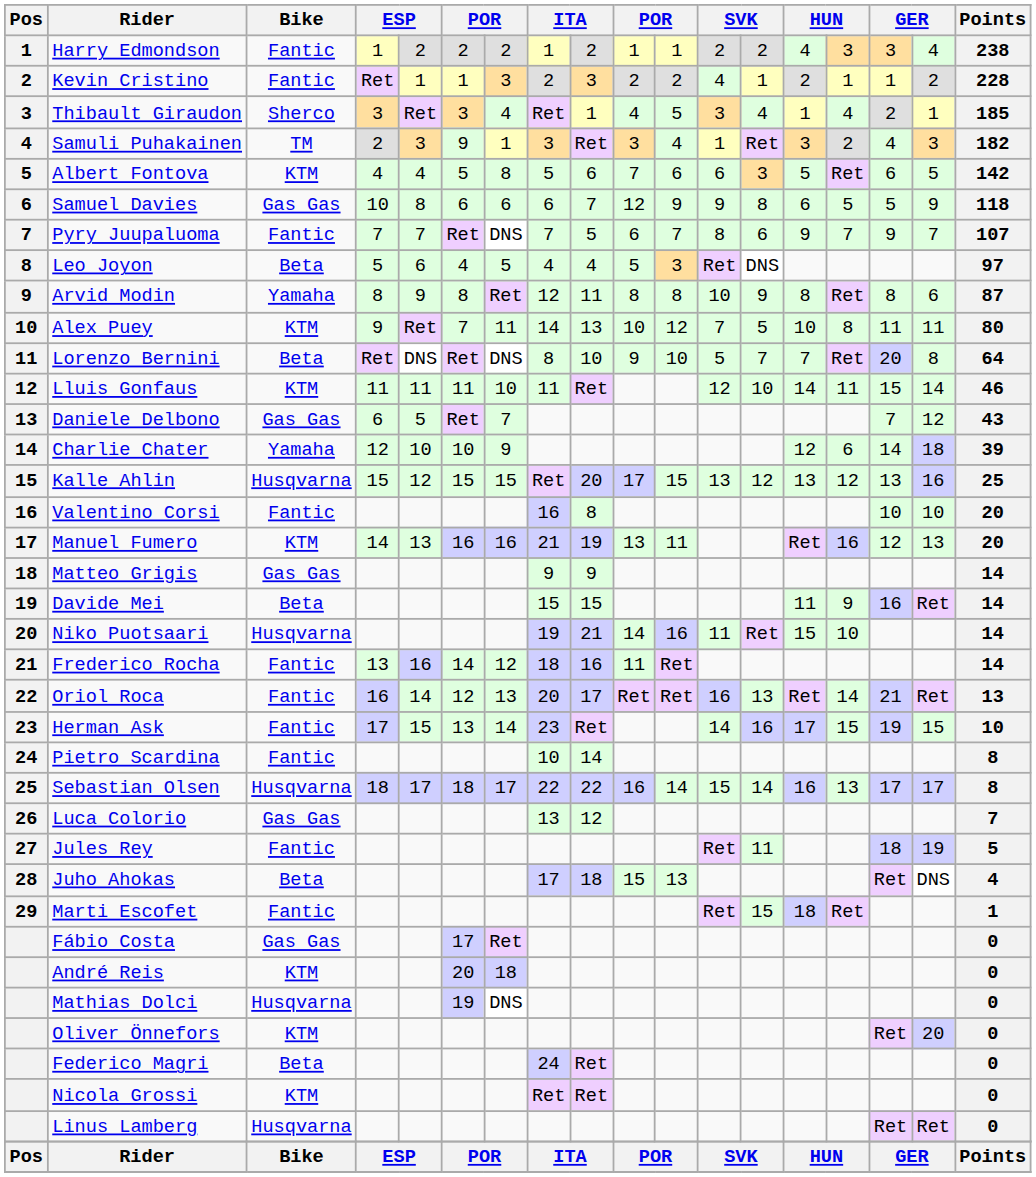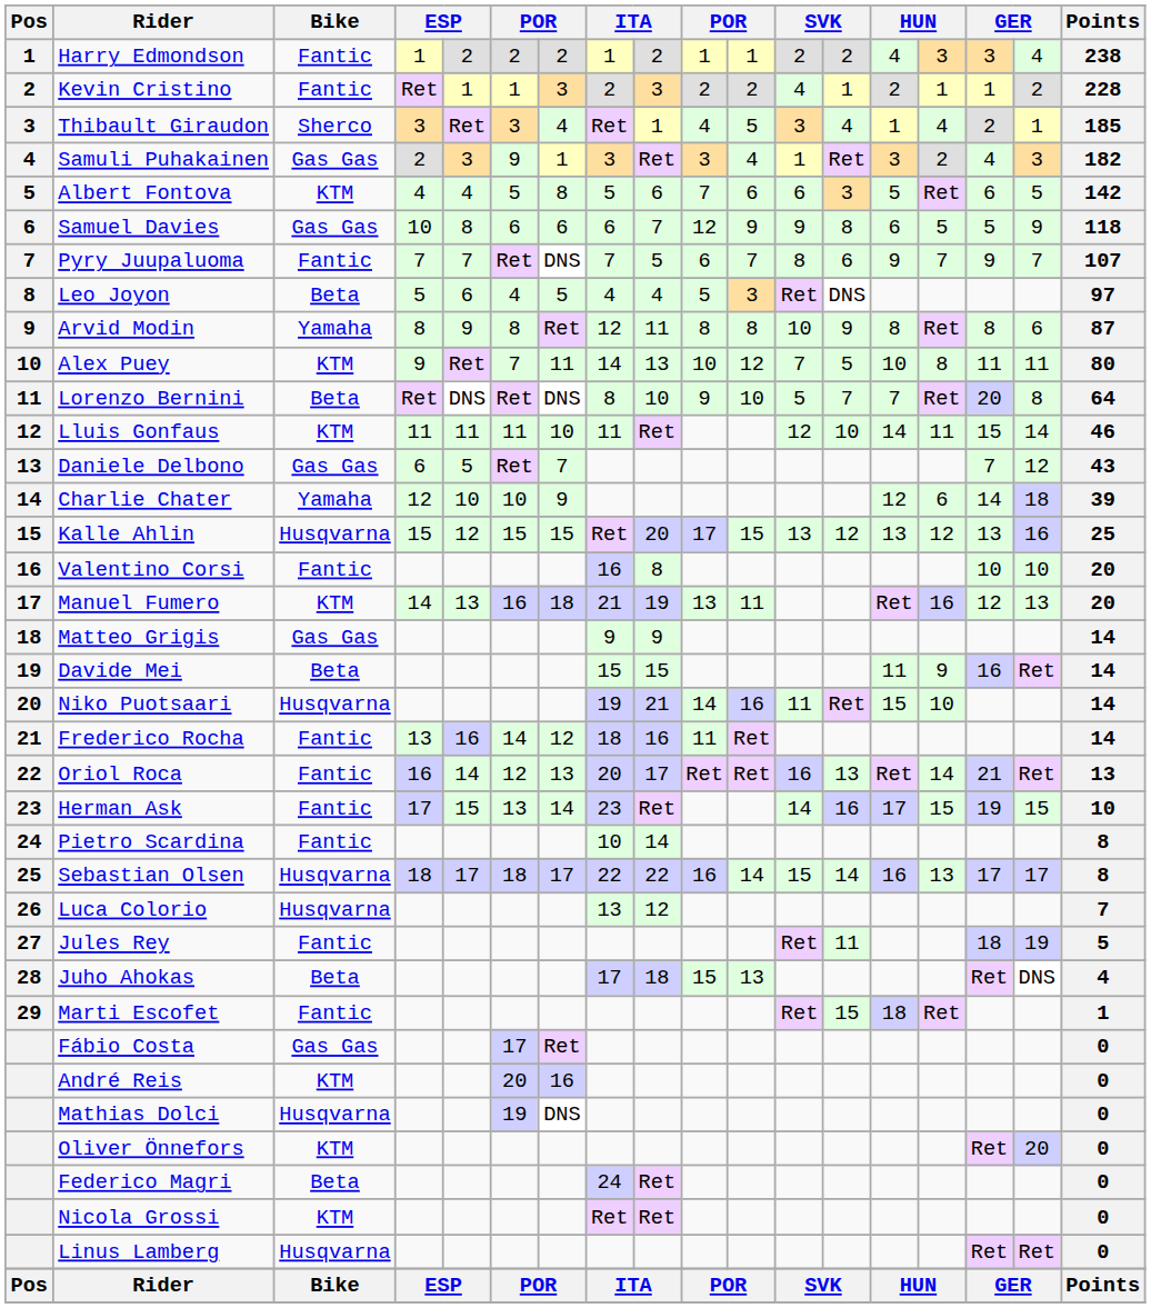Samuli Puhakainen | Bike: TM -> Gas Gas
Manuel Fumero | column 7: 16 -> 18
Luca Colorio | Bike: Gas Gas -> Husqvarna
André Reis | column 7: 18 -> 16
